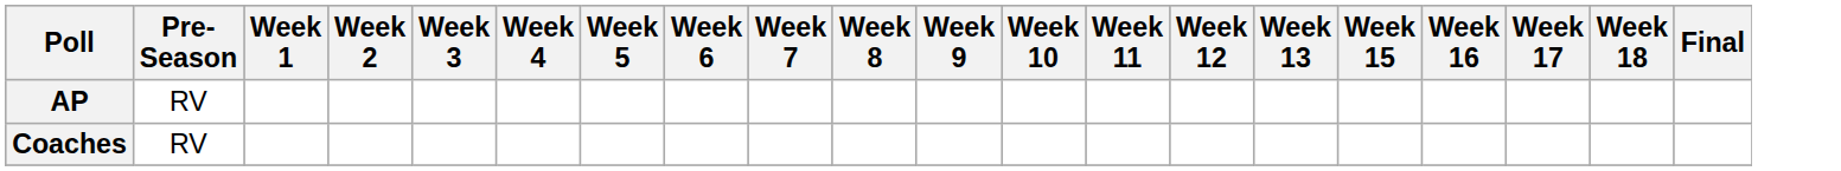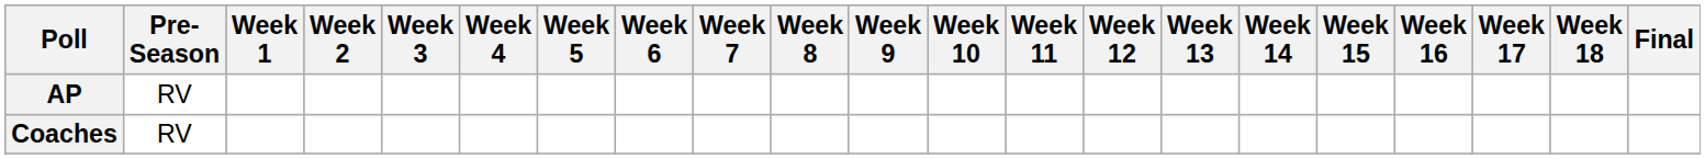+ column: Week 14
